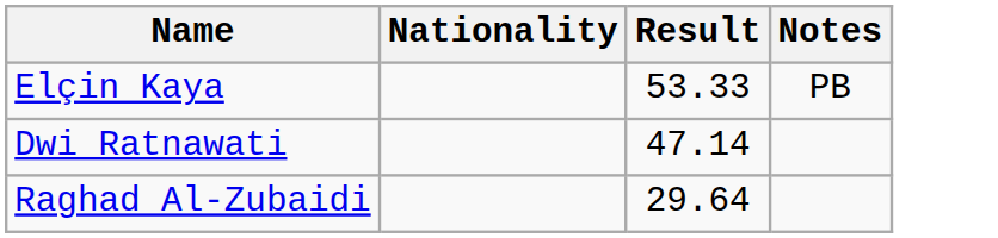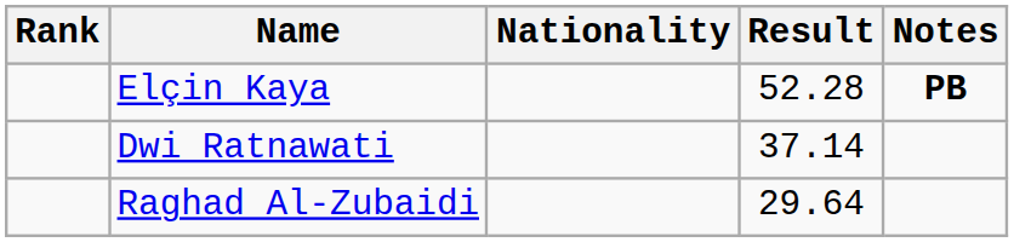+ column: Rank
Elçin Kaya | Result: 53.33 -> 52.28
Elçin Kaya | Notes: normal -> bold
Dwi Ratnawati | Result: 47.14 -> 37.14
